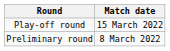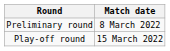rows swapped: Preliminary round <-> Play-off round
